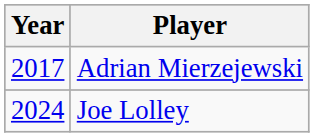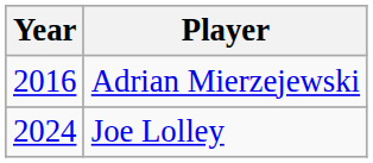Adrian Mierzejewski | Year: 2017 -> 2016
